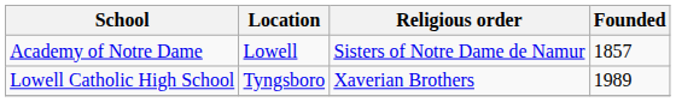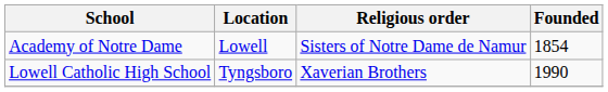Academy of Notre Dame | Founded: 1857 -> 1854
Lowell Catholic High School | Founded: 1989 -> 1990
